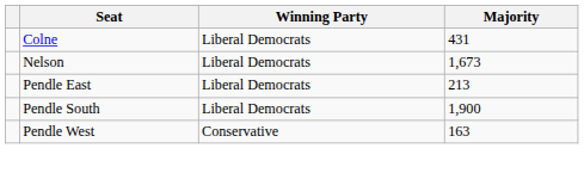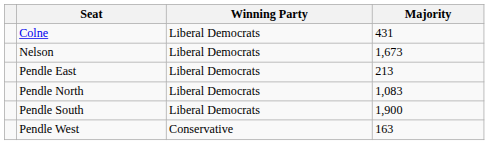+ row: Pendle North | Liberal Democrats | 1,083
